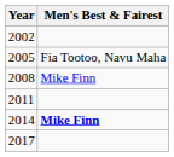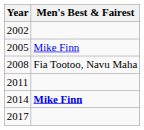2005 | Men's Best & Fairest: Fia Tootoo, Navu Maha -> Mike Finn
2008 | Men's Best & Fairest: Mike Finn -> Fia Tootoo, Navu Maha
